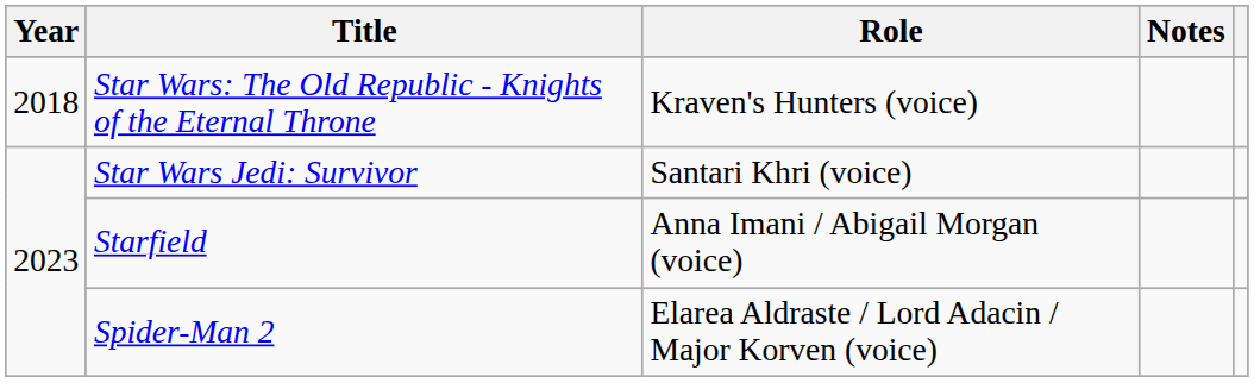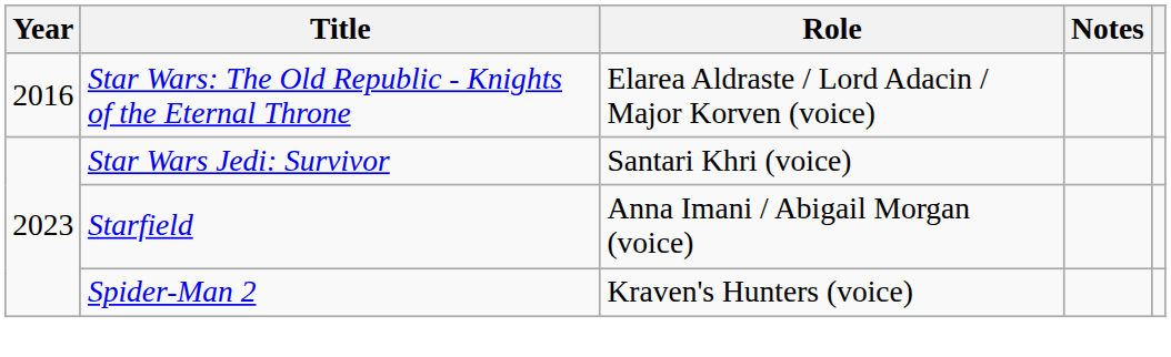Star Wars: The Old Republic - Knights of the Eternal Throne | Year: 2018 -> 2016
Star Wars: The Old Republic - Knights of the Eternal Throne | Role: Kraven's Hunters (voice) -> Elarea Aldraste / Lord Adacin / Major Korven (voice)
Spider-Man 2 | Role: Elarea Aldraste / Lord Adacin / Major Korven (voice) -> Kraven's Hunters (voice)
